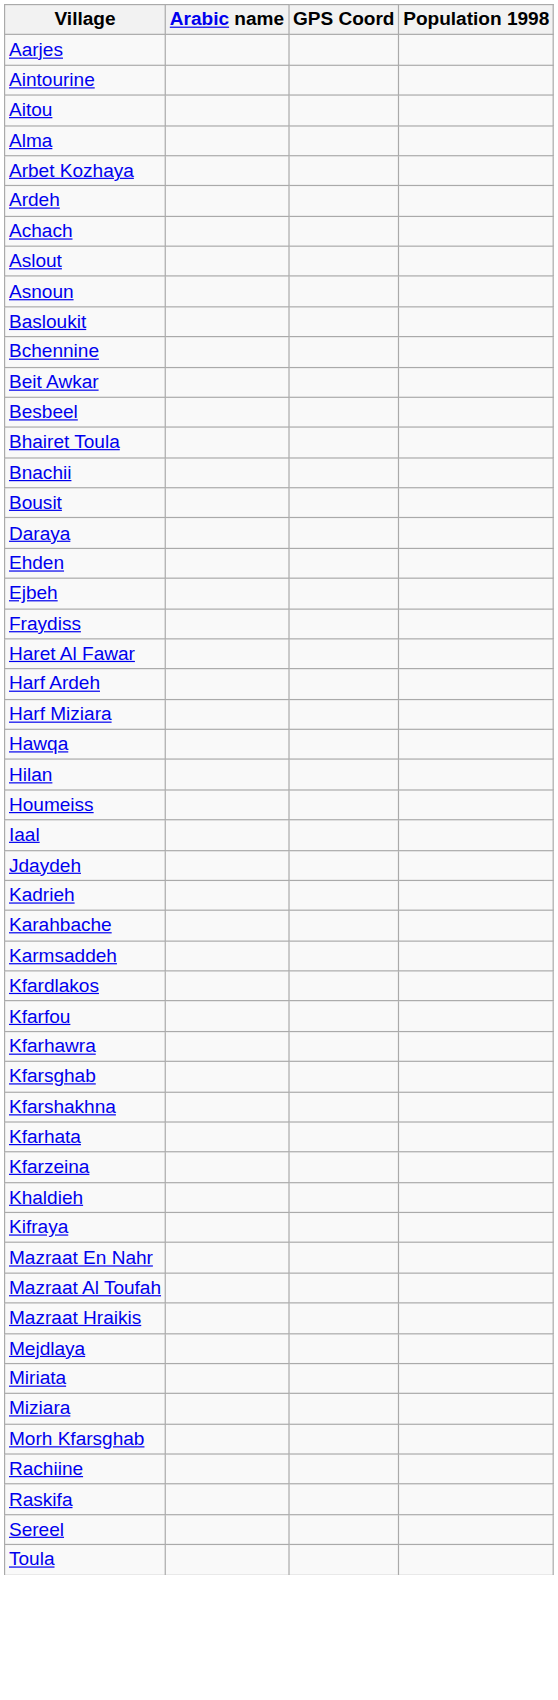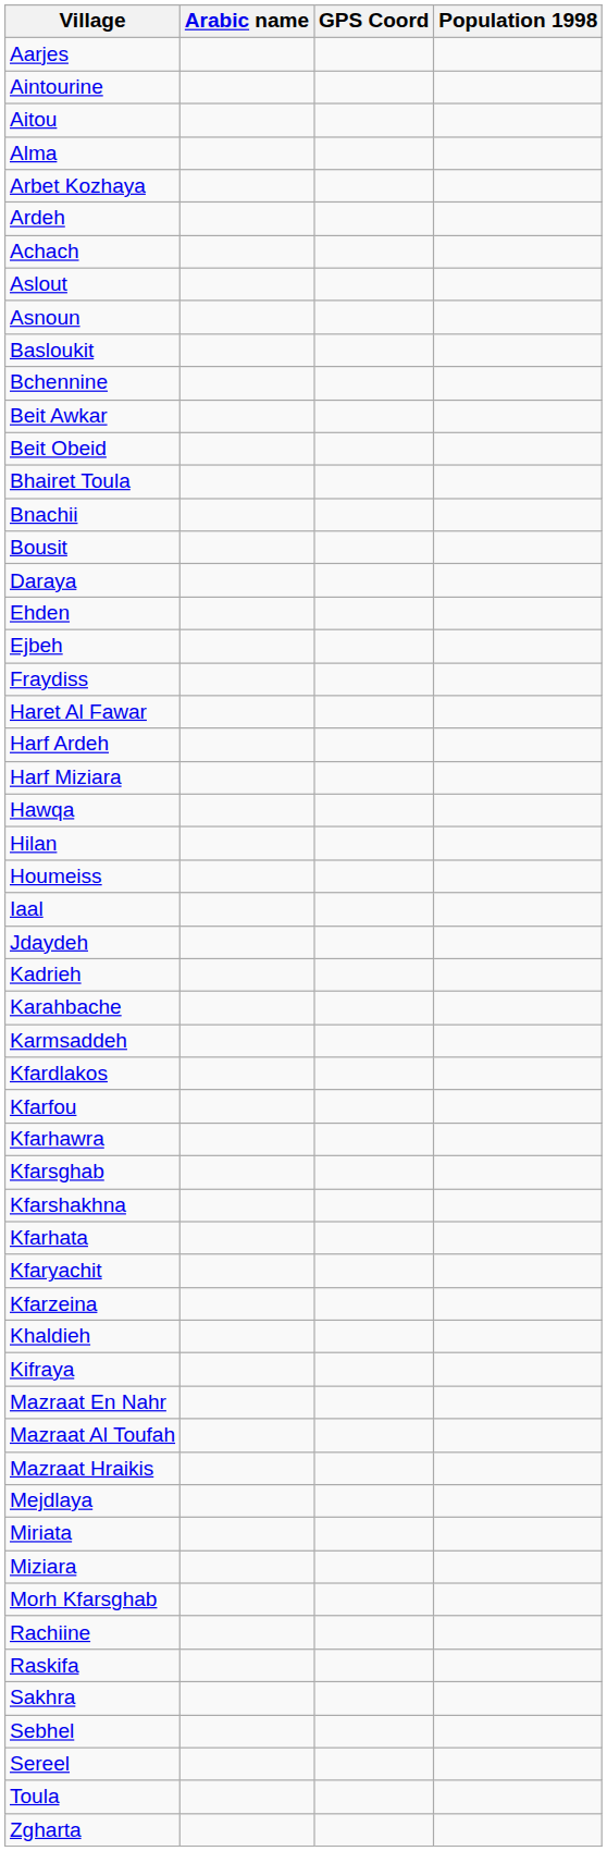+ row: Beit Obeid
- row: Besbeel
+ row: Kfaryachit
+ row: Sakhra
+ row: Sebhel
+ row: Zgharta
